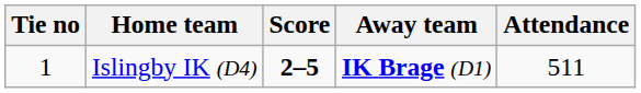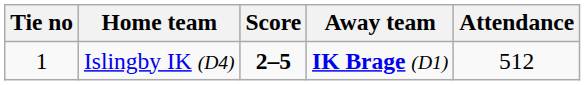Islingby IK (D4) | Attendance: 511 -> 512
